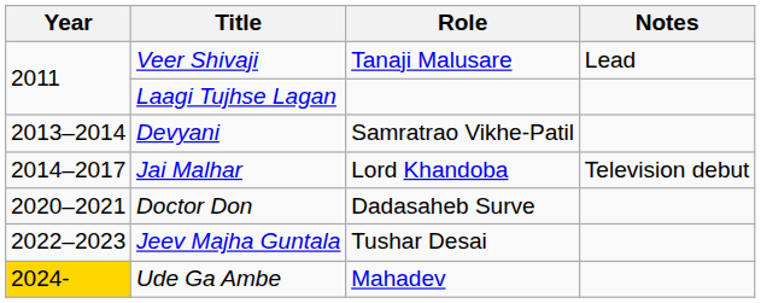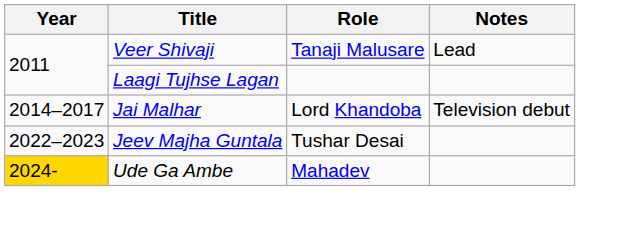- row: 2013–2014 | Devyani | Samratrao Vikhe-Patil
- row: 2020–2021 | Doctor Don | Dadasaheb Surve
